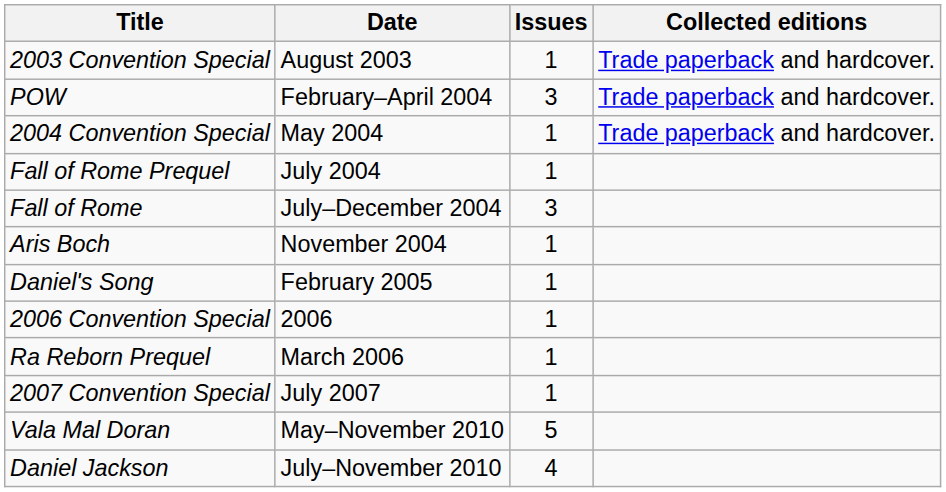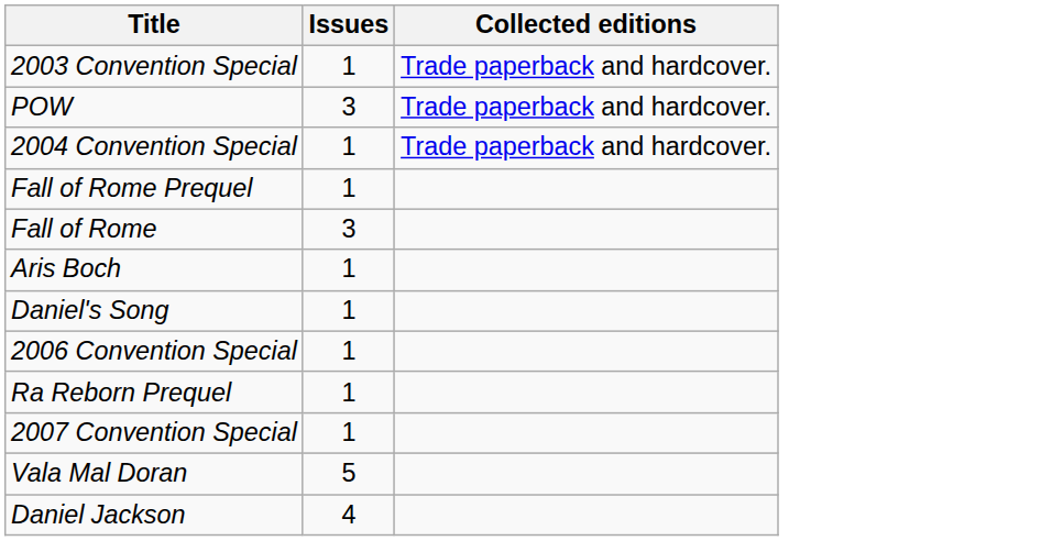- column: Date | August 2003 | February–April 2004 | May 2004 | July 2004 | July–December 2004 | November 2004 | February 2005 | 2006 | March 2006 | July 2007 | May–November 2010 | July–November 2010
